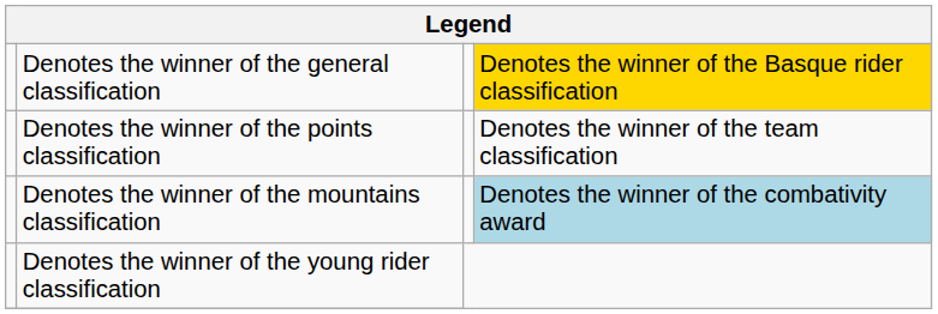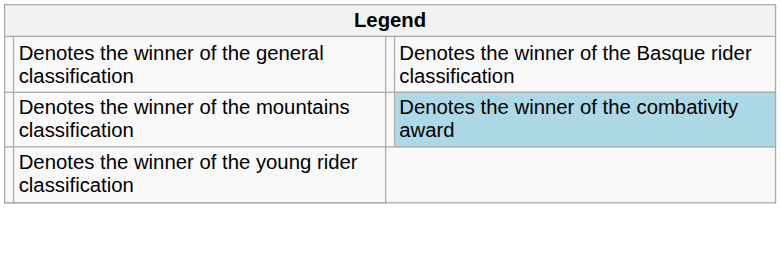Denotes the winner of the general classification | column 4: gold background -> no background
- row: Denotes the winner of the points classification | Denotes the winner of the team classification
